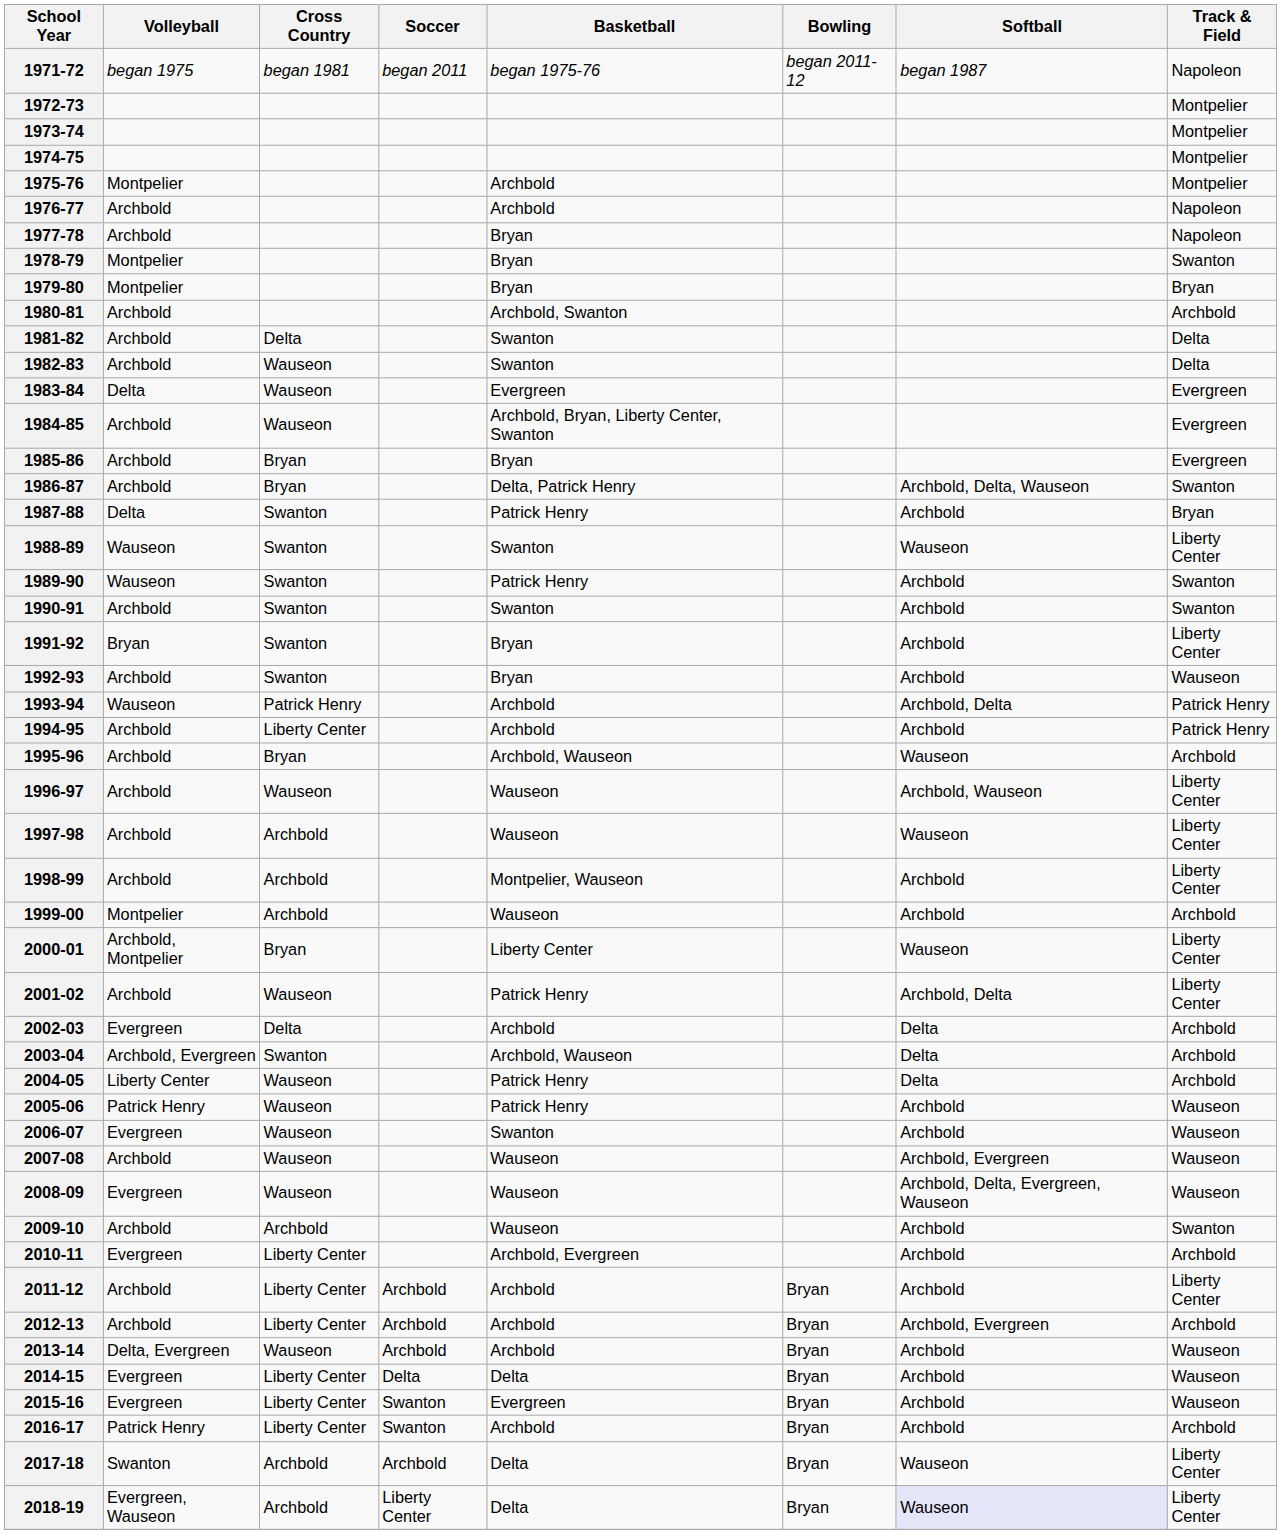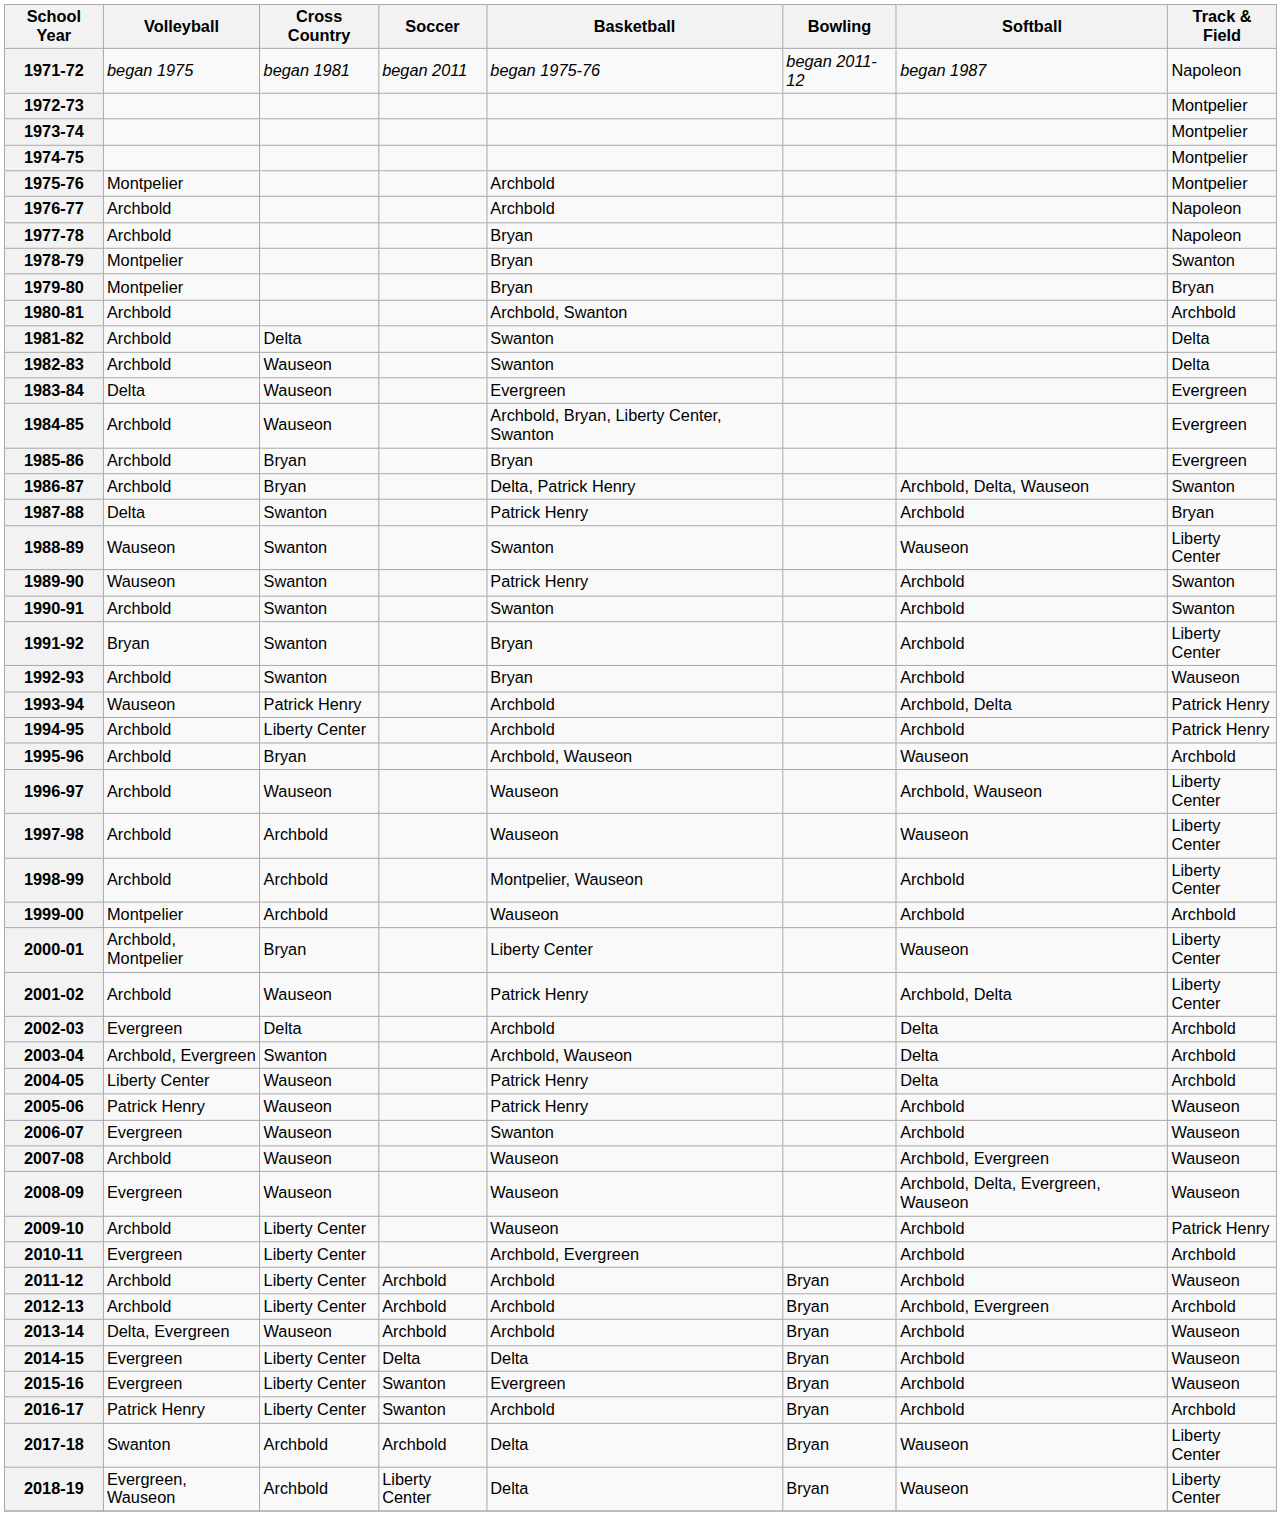2009-10 | Cross Country: Archbold -> Liberty Center
2009-10 | Track & Field: Swanton -> Patrick Henry
2011-12 | Track & Field: Liberty Center -> Wauseon
2018-19 | Softball: lavender background -> no background
